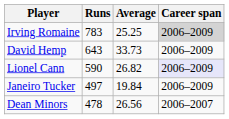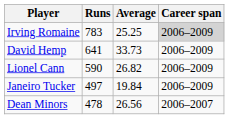David Hemp | Runs: 643 -> 641
Lionel Cann | Career span: lavender background -> no background
